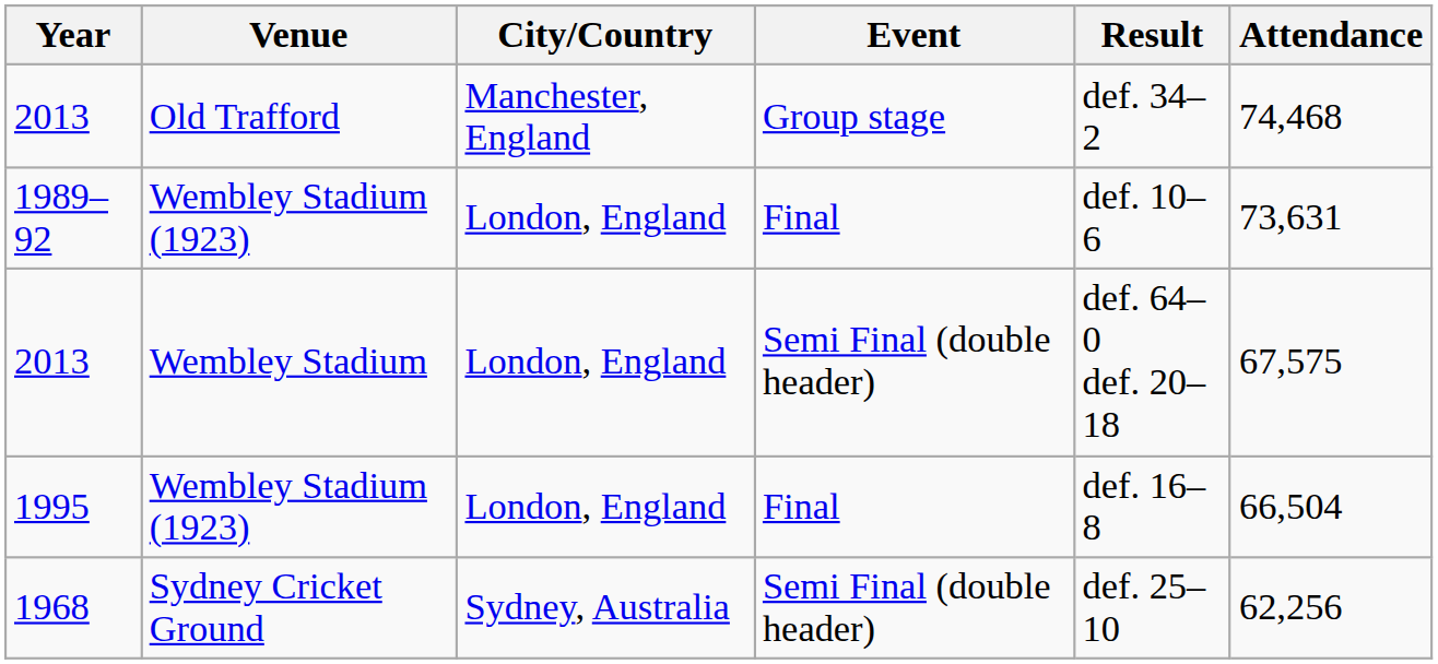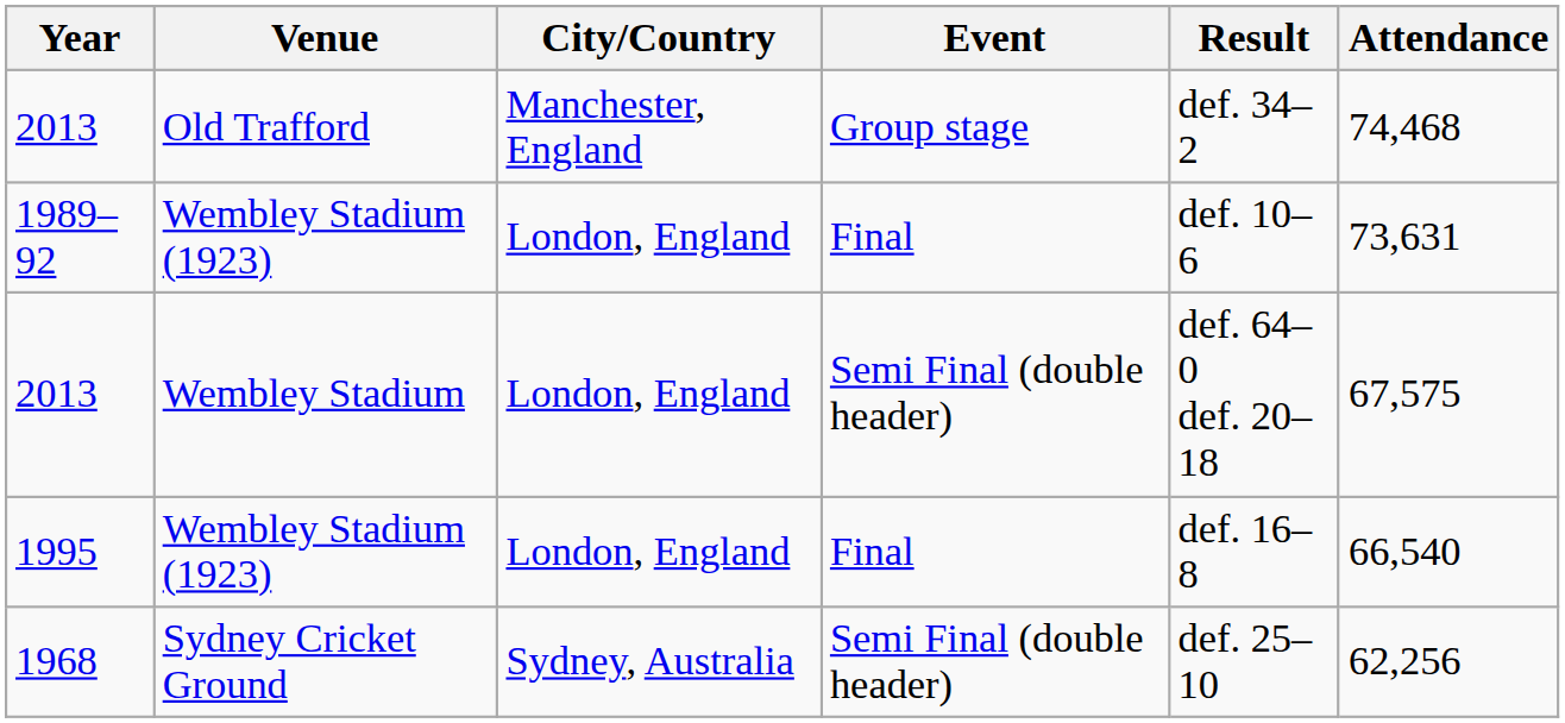1995 | Attendance: 66,504 -> 66,540
